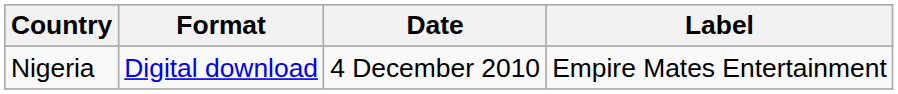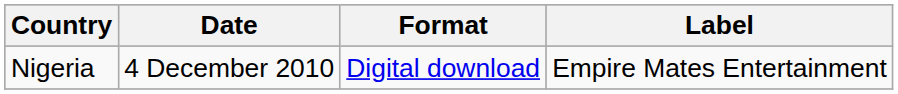columns swapped: Date <-> Format
